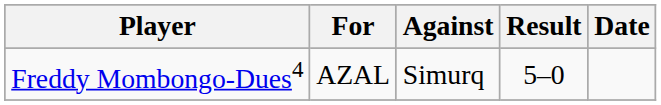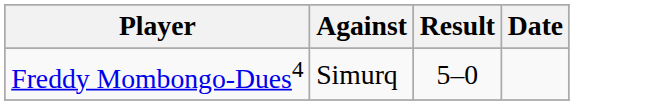- column: For | AZAL
